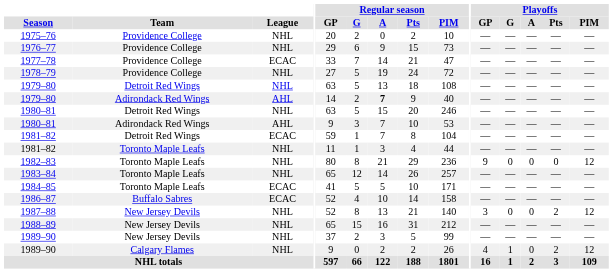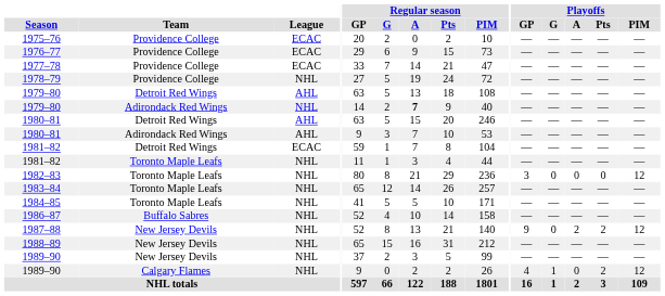1975–76 | League: NHL -> ECAC
1976–77 | League: NHL -> ECAC
1979–80 / Detroit Red Wings | League: NHL -> AHL
1979–80 / Adirondack Red Wings | League: AHL -> NHL
1980–81 / Detroit Red Wings | League: NHL -> AHL
1982–83 | Playoffs / GP: 9 -> 3
1984–85 | League: ECAC -> NHL
1986–87 | League: ECAC -> NHL
1987–88 | Playoffs / GP: 3 -> 9
1987–88 | Playoffs / A: 0 -> 2
